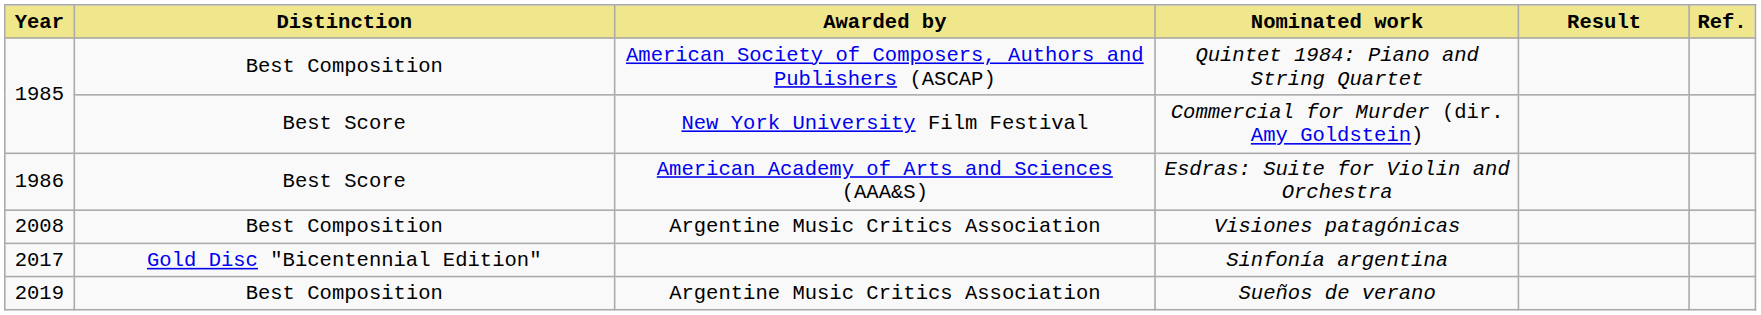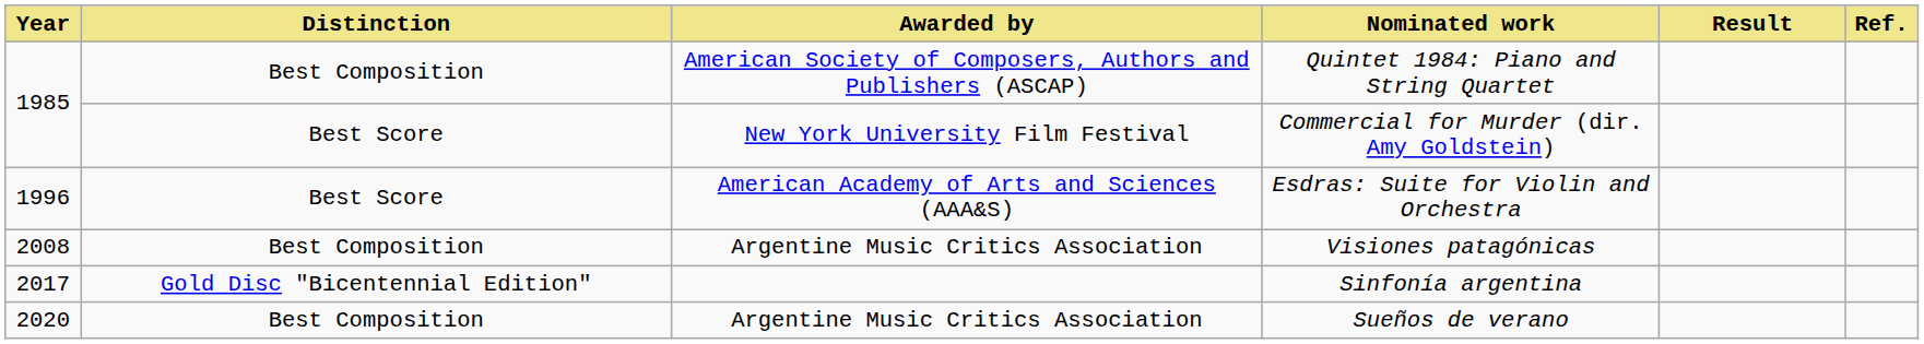Esdras: Suite for Violin and Orchestra | Year: 1986 -> 1996
Sueños de verano | Year: 2019 -> 2020
